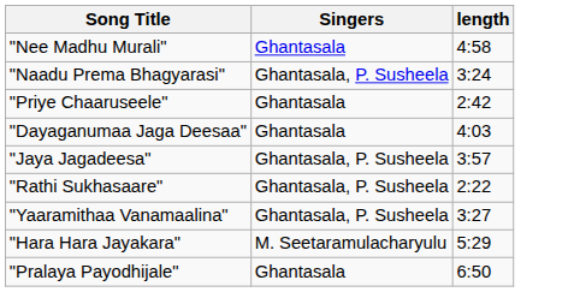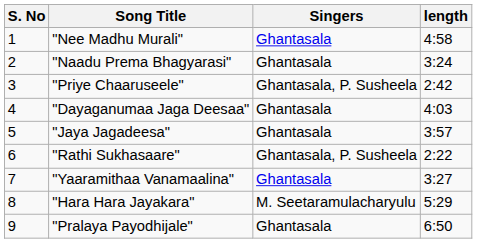+ column: S. No | 1 | 2 | 3 | 4 | 5 | 6 | 7 | 8 | 9
"Naadu Prema Bhagyarasi" | Singers: Ghantasala, P. Susheela -> Ghantasala
"Priye Chaaruseele" | Singers: Ghantasala -> Ghantasala, P. Susheela
"Jaya Jagadeesa" | Singers: Ghantasala, P. Susheela -> Ghantasala
"Yaaramithaa Vanamaalina" | Singers: Ghantasala, P. Susheela -> Ghantasala
